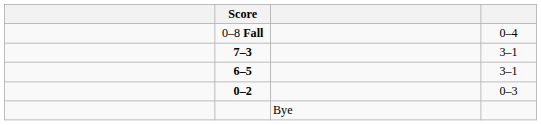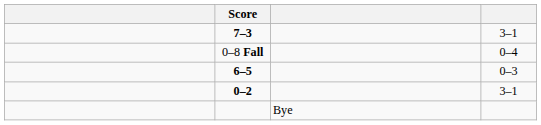rows swapped: 7–3 <-> 0–8 Fall
6–5 | column 4: 3–1 -> 0–3
0–2 | column 4: 0–3 -> 3–1
